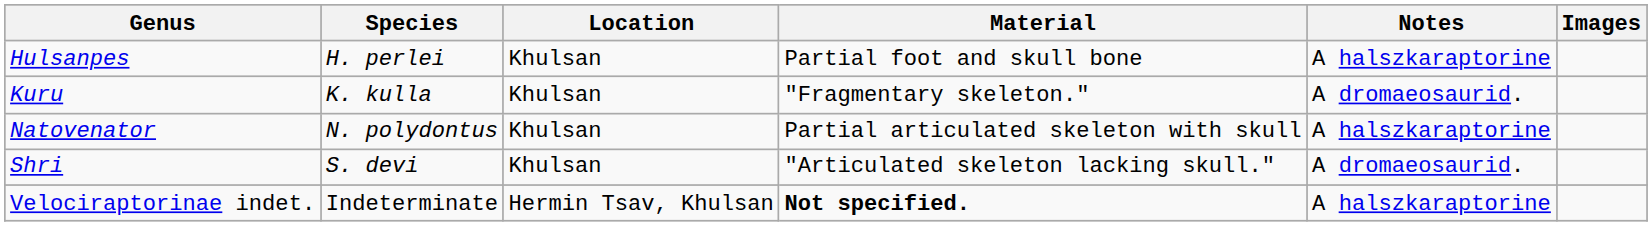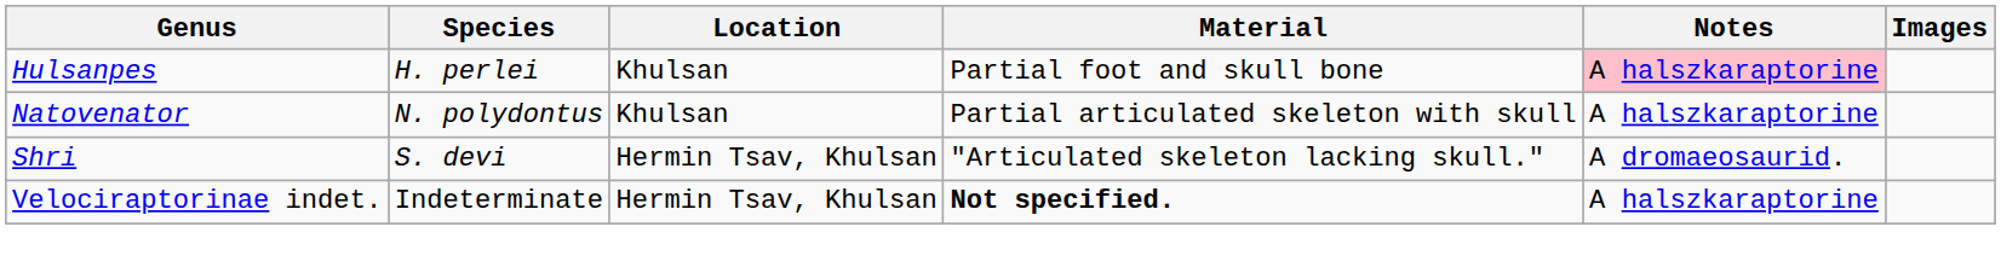Hulsanpes | Notes: no background -> pink background
- row: Kuru | K. kulla | Khulsan | "Fragmentary skeleton." | A dromaeosaurid.
Shri | Location: Khulsan -> Hermin Tsav, Khulsan
